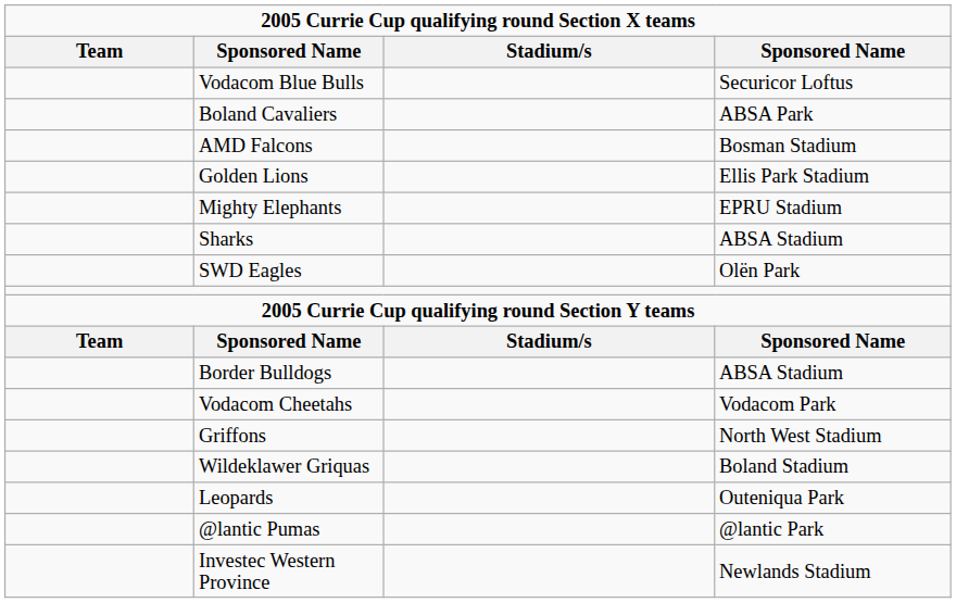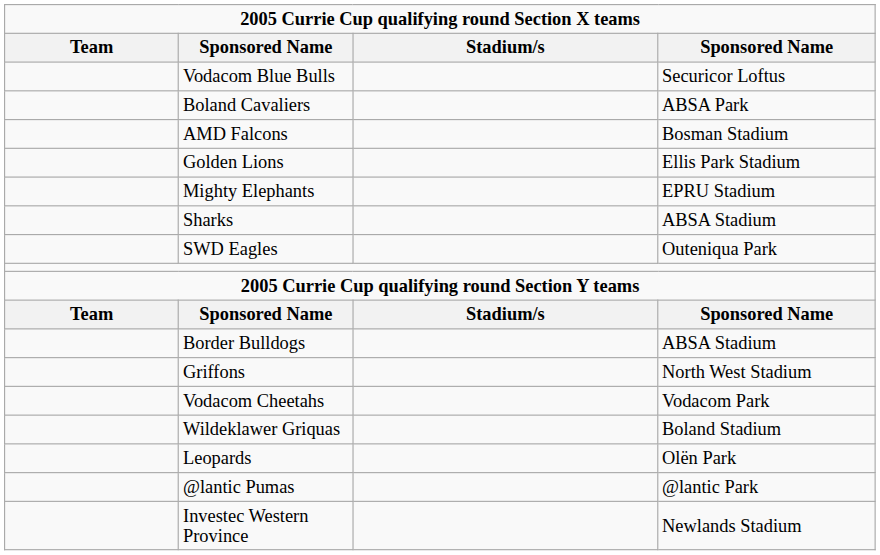SWD Eagles | column 4: Olën Park -> Outeniqua Park
rows swapped: Vodacom Cheetahs <-> Griffons
Leopards | column 4: Outeniqua Park -> Olën Park
